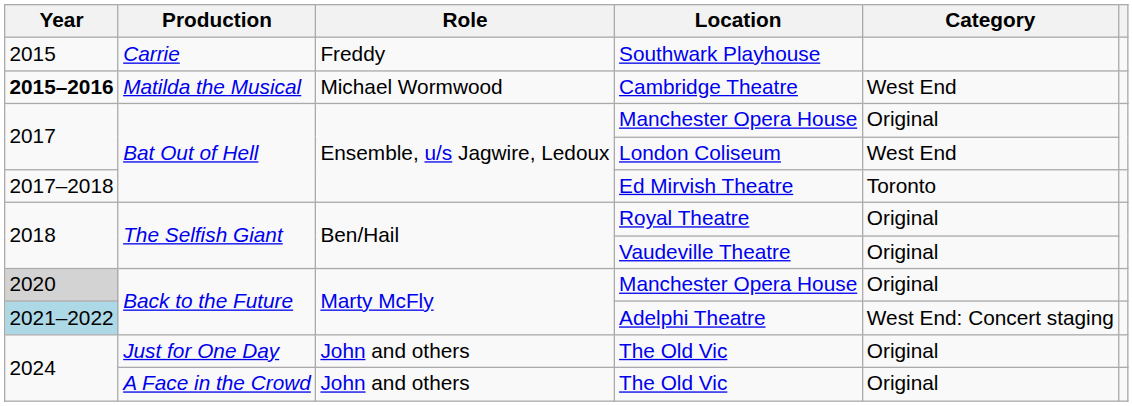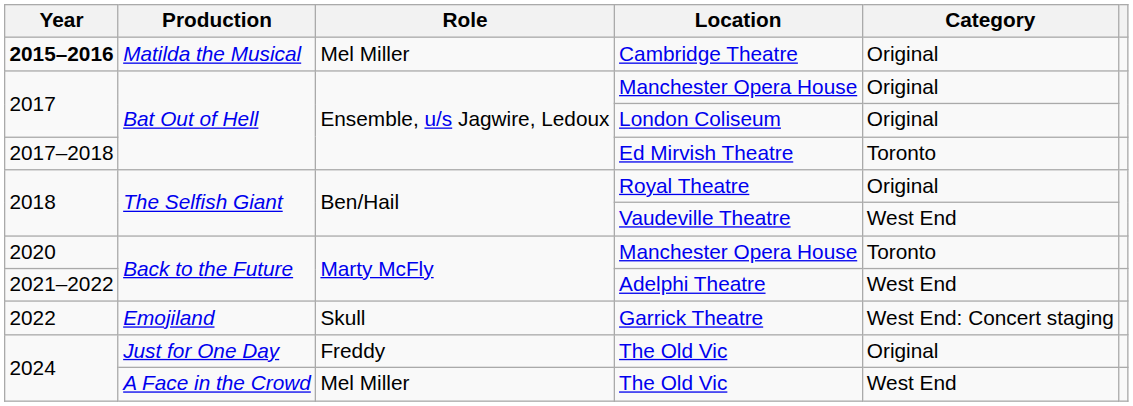- row: 2015 | Carrie | Freddy | Southwark Playhouse
Cambridge Theatre | Role: Michael Wormwood -> Mel Miller
Cambridge Theatre | Category: West End -> Original
London Coliseum | Category: West End -> Original
Vaudeville Theatre | Category: Original -> West End
Back to the Future / Manchester Opera House | Year: lightgrey background -> no background
Back to the Future / Manchester Opera House | Category: Original -> Toronto
Adelphi Theatre | Year: lightblue background -> no background
Adelphi Theatre | Category: West End: Concert staging -> West End
+ row: 2022 | Emojiland | Skull | Garrick Theatre | West End: Concert staging
Just for One Day / The Old Vic | Role: John and others -> Freddy
A Face in the Crowd / The Old Vic | Role: John and others -> Mel Miller
A Face in the Crowd / The Old Vic | Category: Original -> West End
